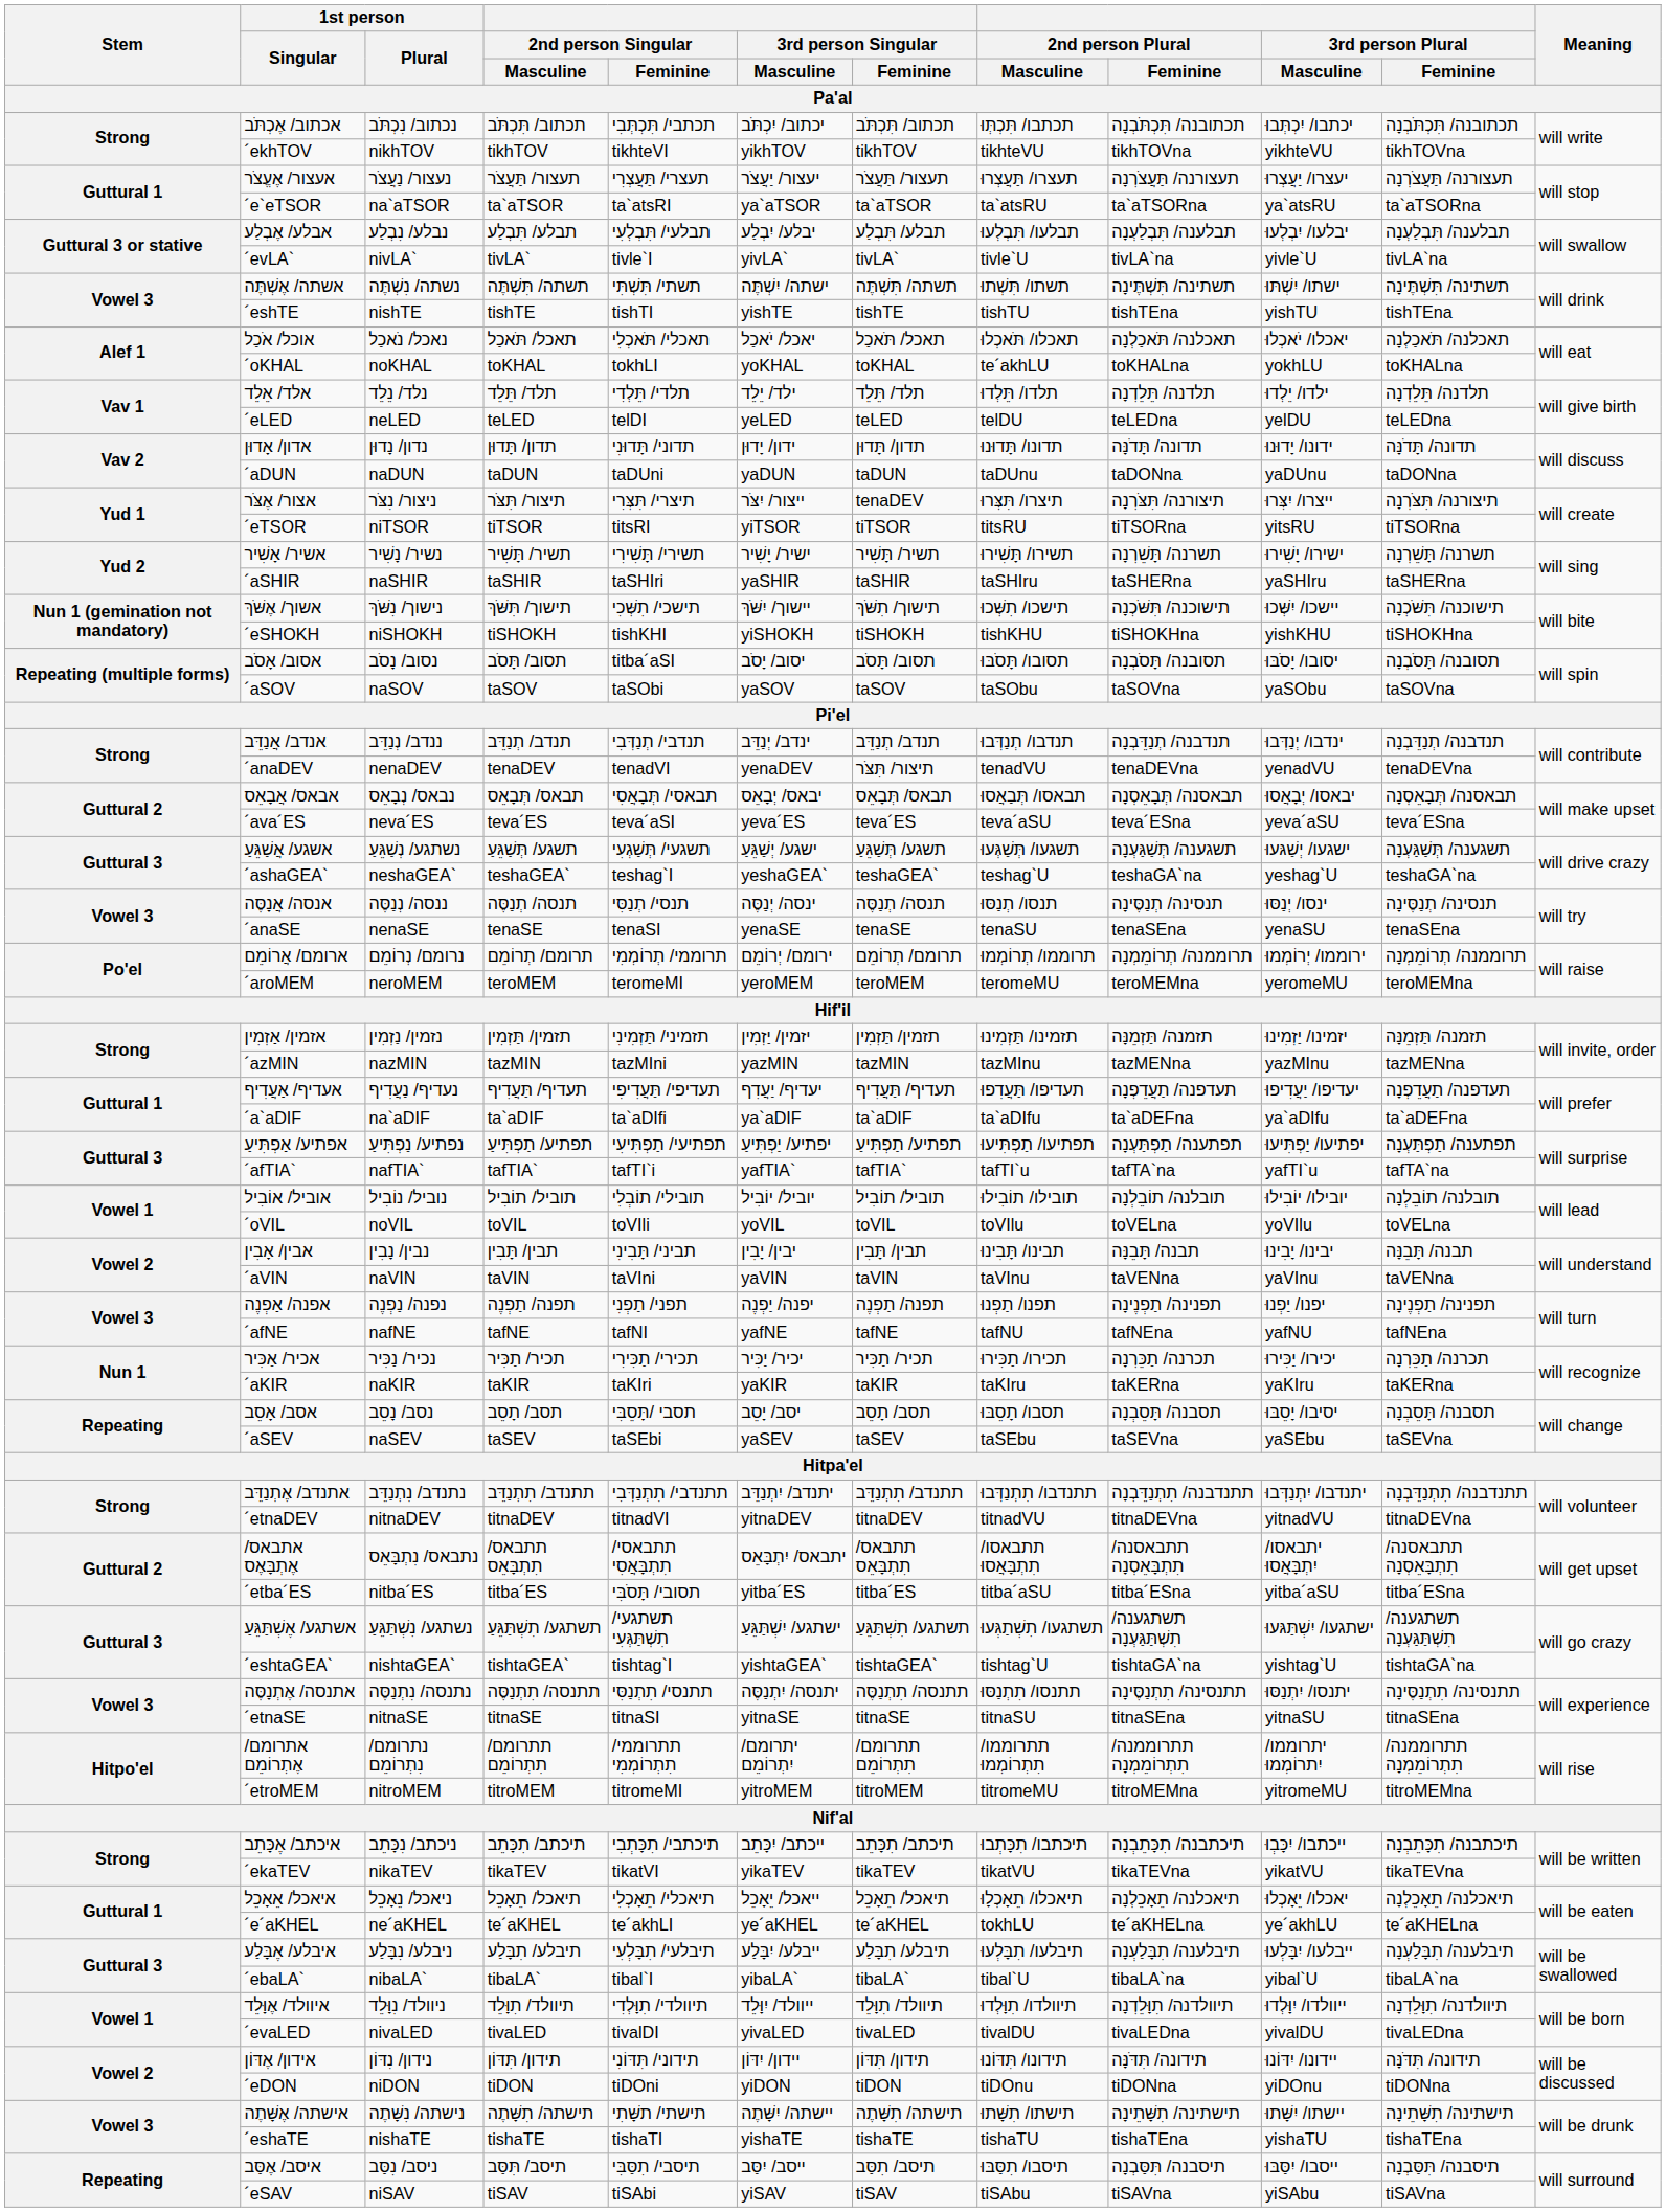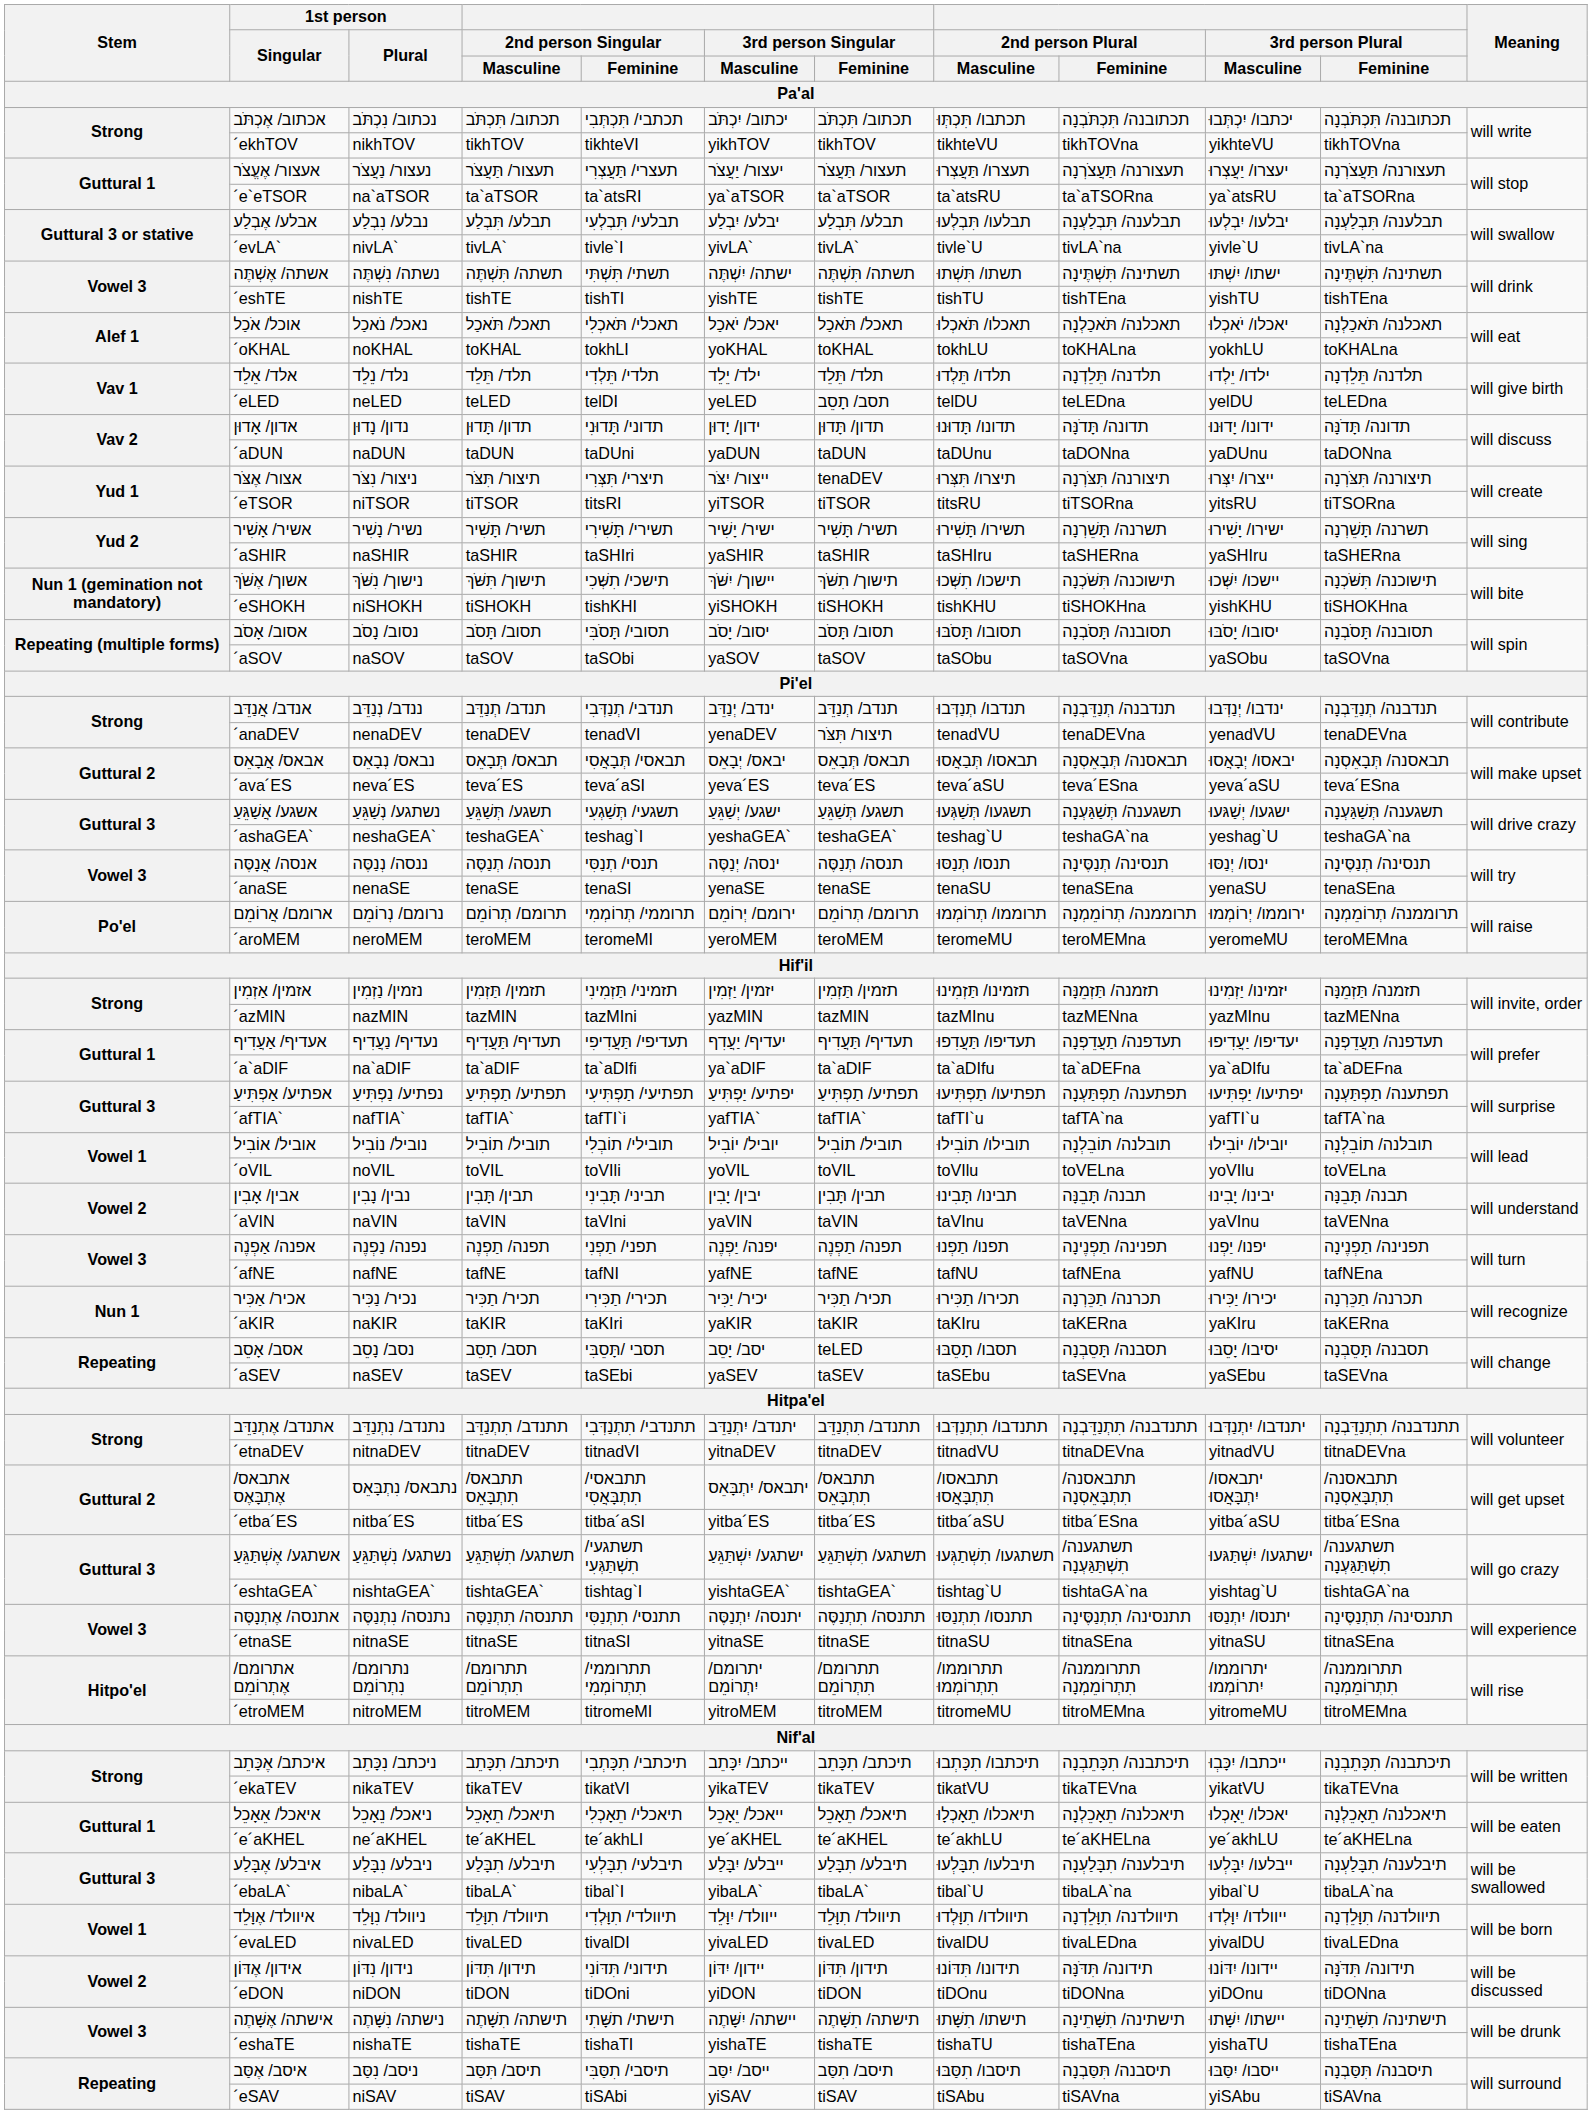´oKHAL | 2nd person Plural / Masculine: te´akhLU -> tokhLU
´eLED | 3rd person Singular / Feminine: teLED -> תסב/ תָסֵב
אסוב/ אָסֹב | 2nd person Singular / Feminine: titba´aSI -> תסובי/ תָּסֹבִּי
אסב/ אָסֵב | 3rd person Singular / Feminine: תסב/ תָסֵב -> teLED
´etba´ES | 2nd person Singular / Feminine: תסובי/ תָּסֹבִּי -> titba´aSI
´e´aKHEL | 2nd person Plural / Masculine: tokhLU -> te´akhLU
